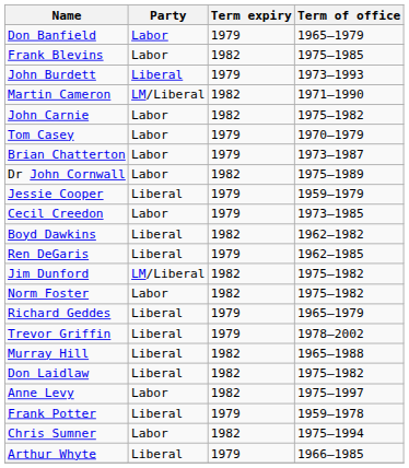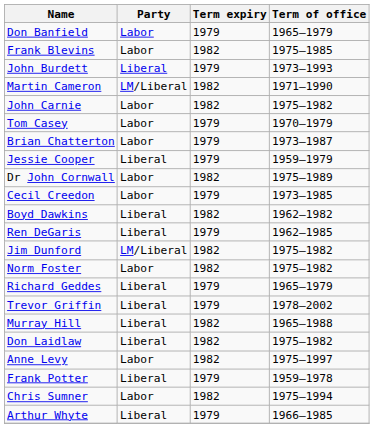rows swapped: Jessie Cooper <-> Dr John Cornwall
